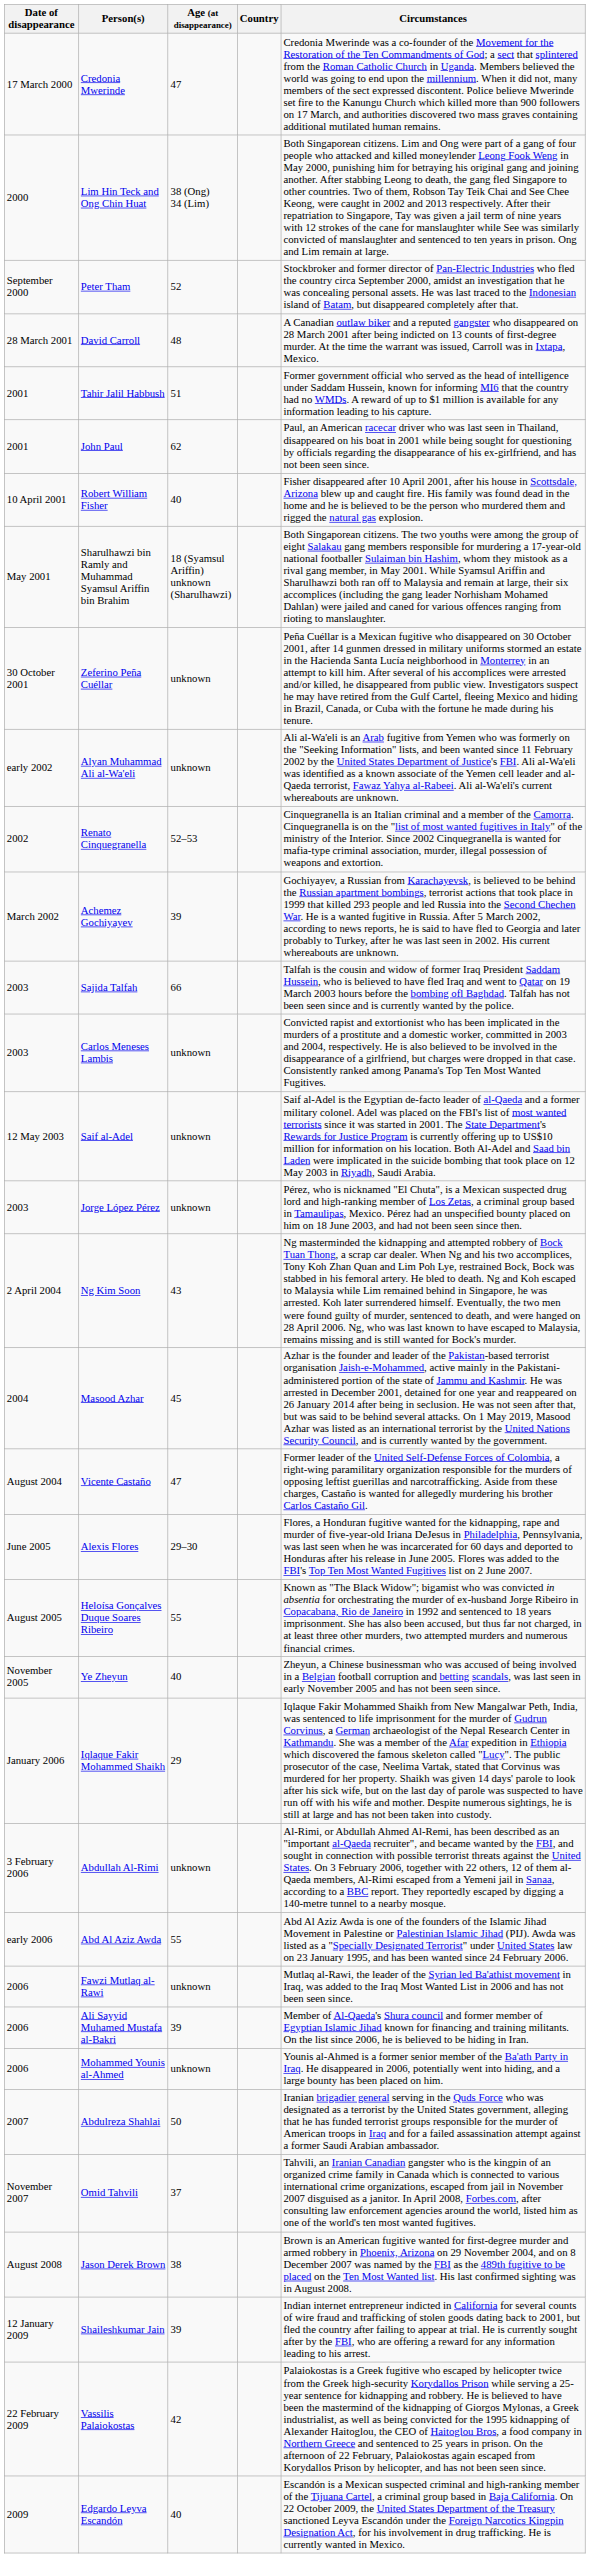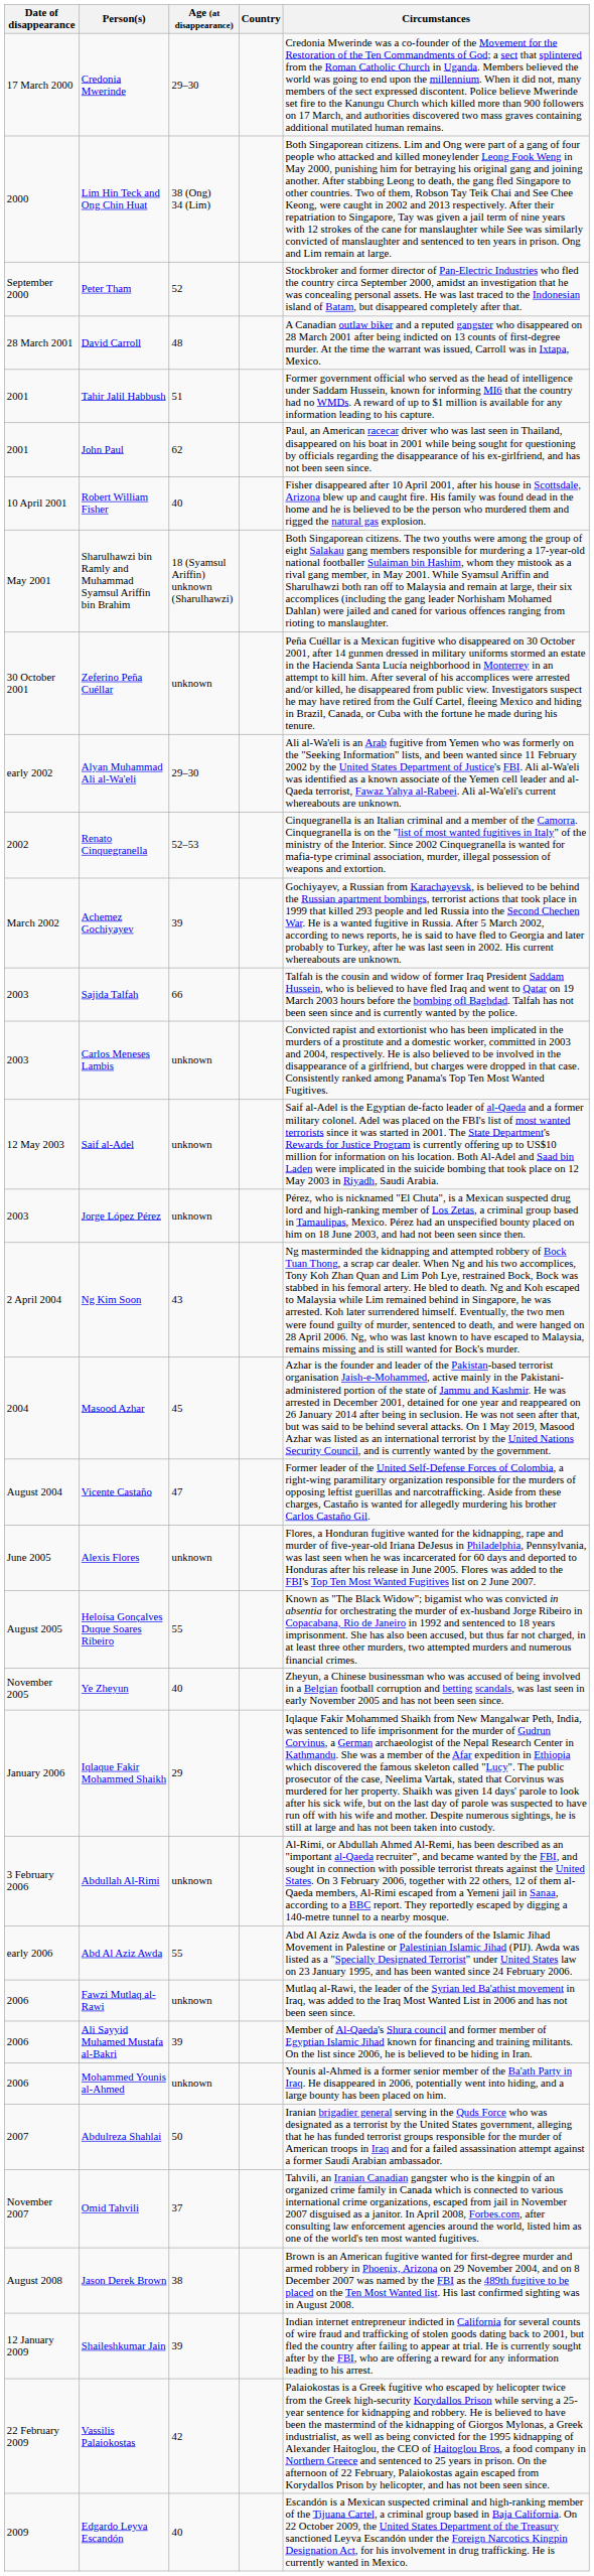Credonia Mwerinde | Age (at disappearance): 47 -> 29–30
Alyan Muhammad Ali al-Wa'eli | Age (at disappearance): unknown -> 29–30
Alexis Flores | Age (at disappearance): 29–30 -> unknown
